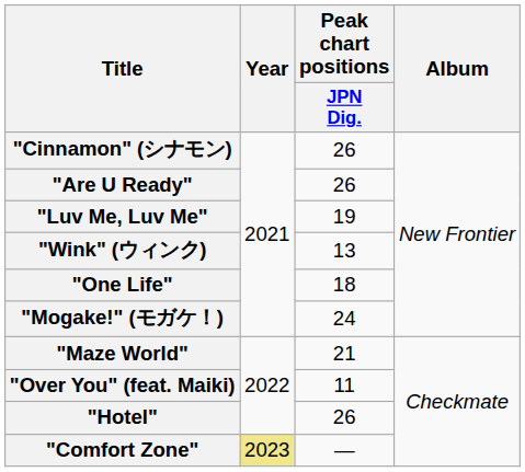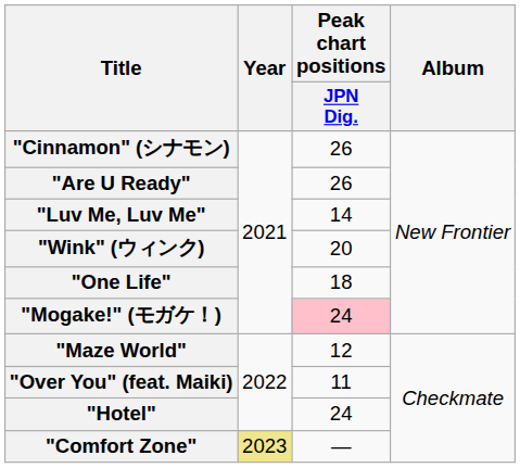"Luv Me, Luv Me" | Peak chart positions / JPN Dig.: 19 -> 14
"Wink" (ウィンク) | Peak chart positions / JPN Dig.: 13 -> 20
"Mogake!" (モガケ！) | Peak chart positions / JPN Dig.: no background -> pink background
"Maze World" | Peak chart positions / JPN Dig.: 21 -> 12
"Hotel" | Peak chart positions / JPN Dig.: 26 -> 24
